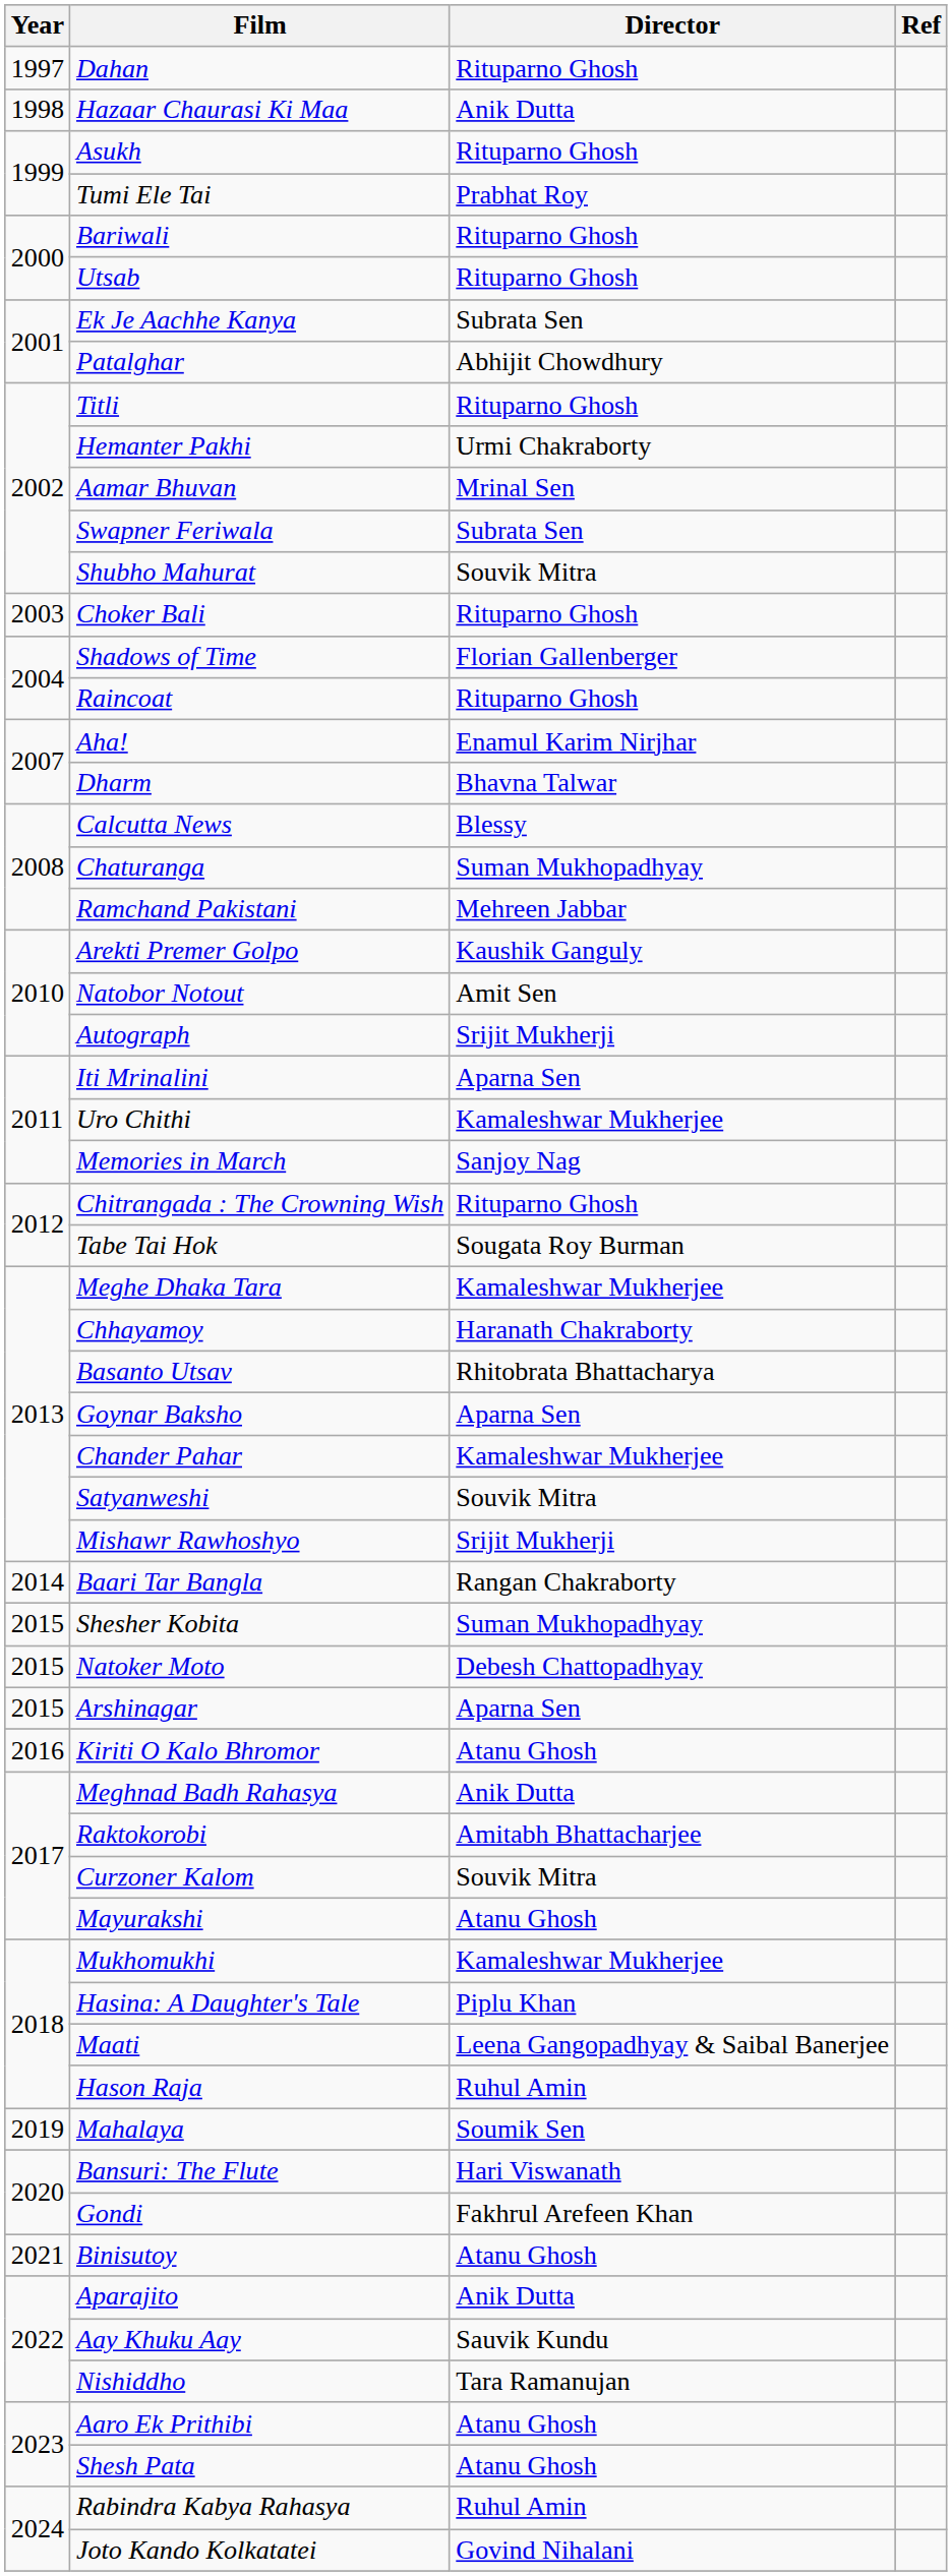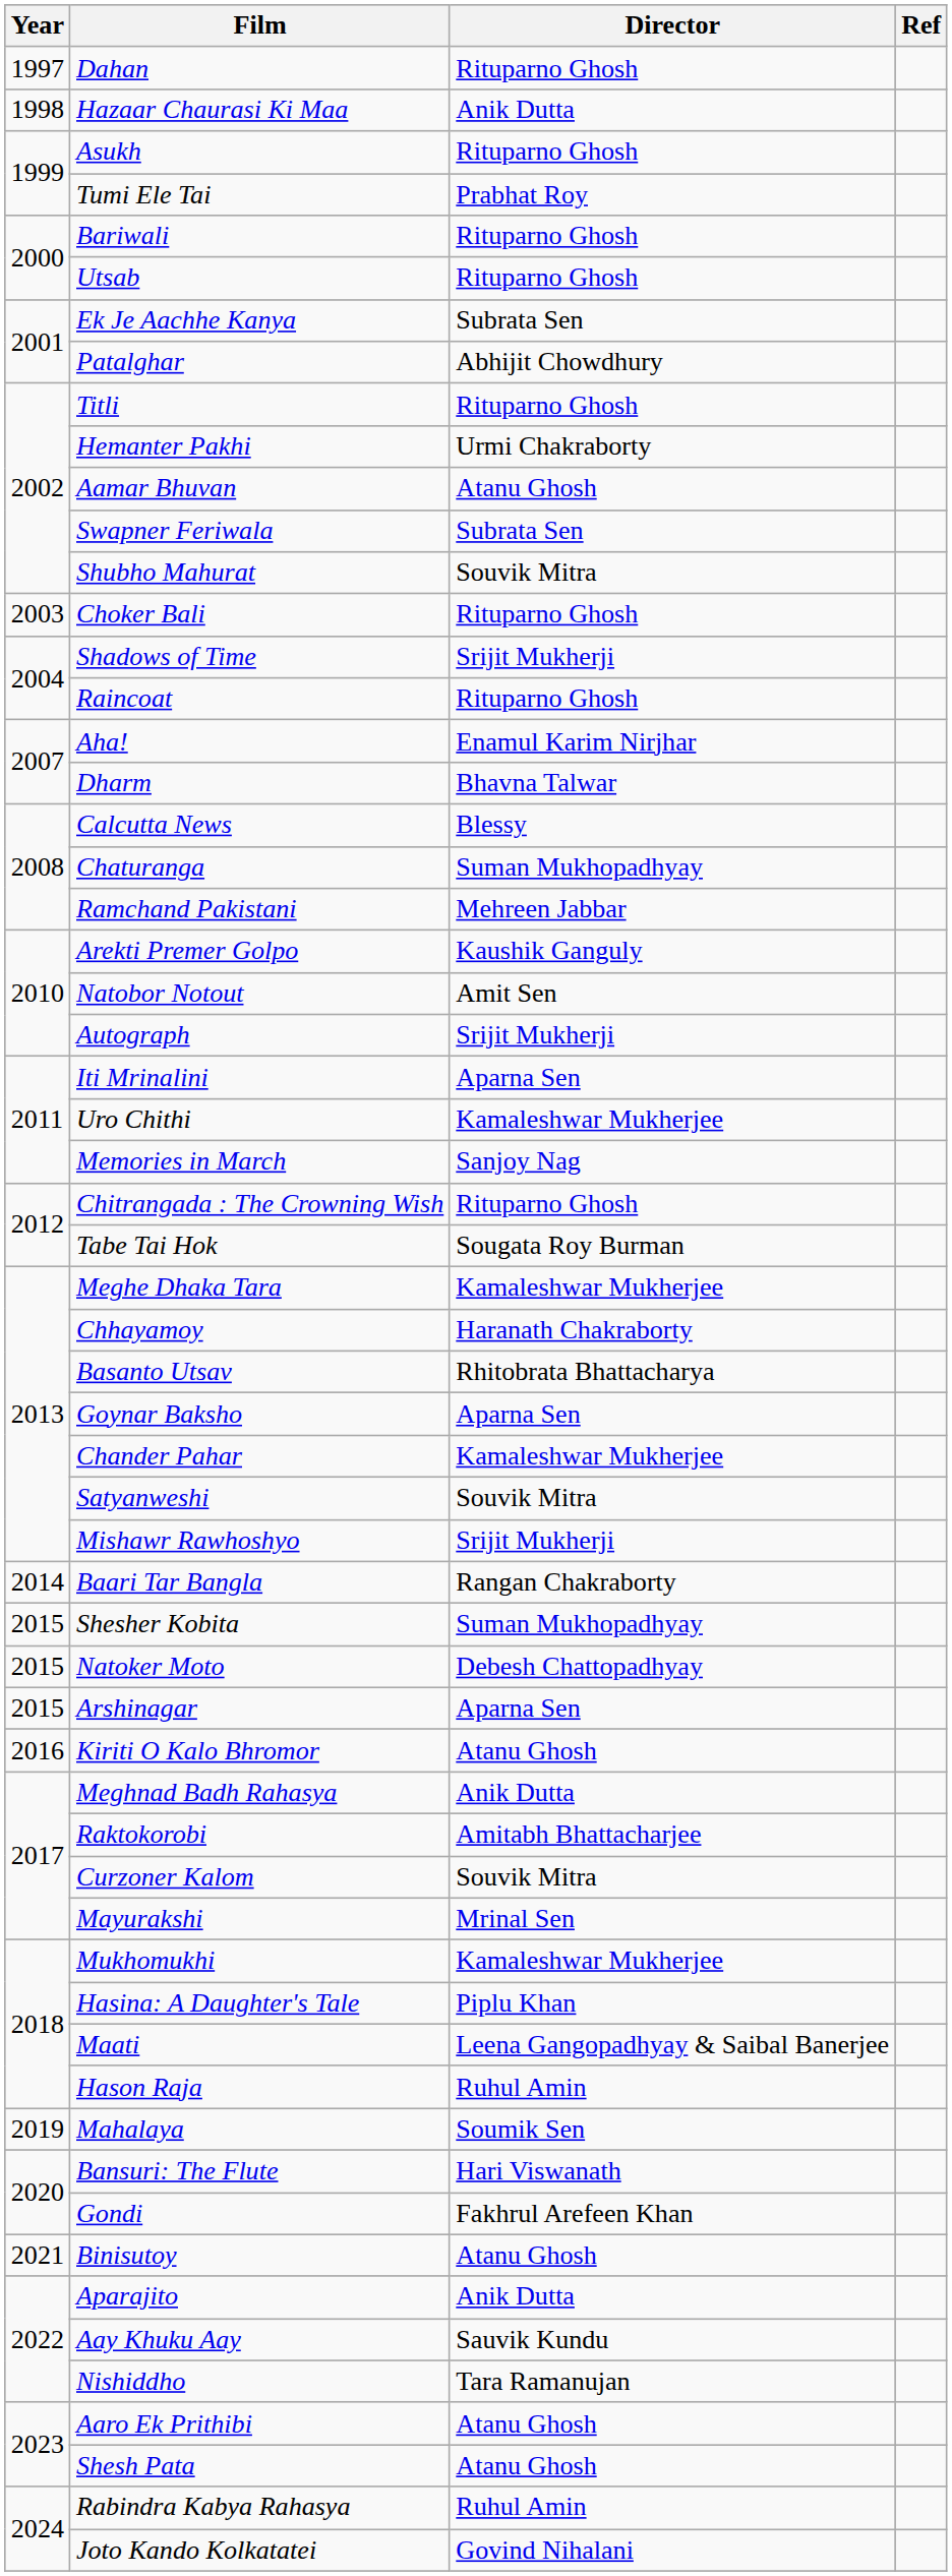Aamar Bhuvan | Director: Mrinal Sen -> Atanu Ghosh
Shadows of Time | Director: Florian Gallenberger -> Srijit Mukherji
Mayurakshi | Director: Atanu Ghosh -> Mrinal Sen
